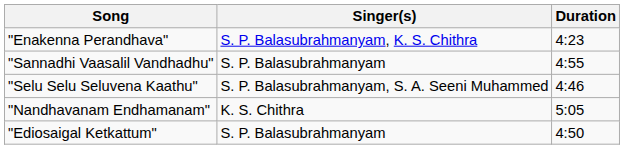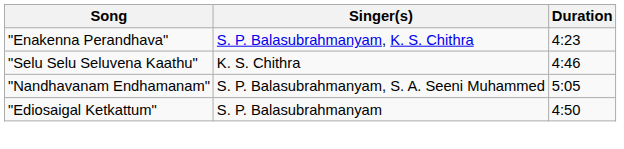- row: "Sannadhi Vaasalil Vandhadhu" | S. P. Balasubrahmanyam | 4:55
"Selu Selu Seluvena Kaathu" | Singer(s): S. P. Balasubrahmanyam, S. A. Seeni Muhammed -> K. S. Chithra
"Nandhavanam Endhamanam" | Singer(s): K. S. Chithra -> S. P. Balasubrahmanyam, S. A. Seeni Muhammed
